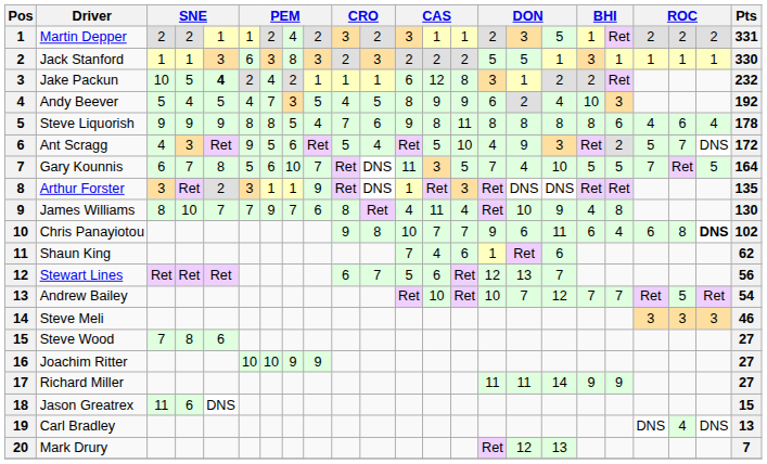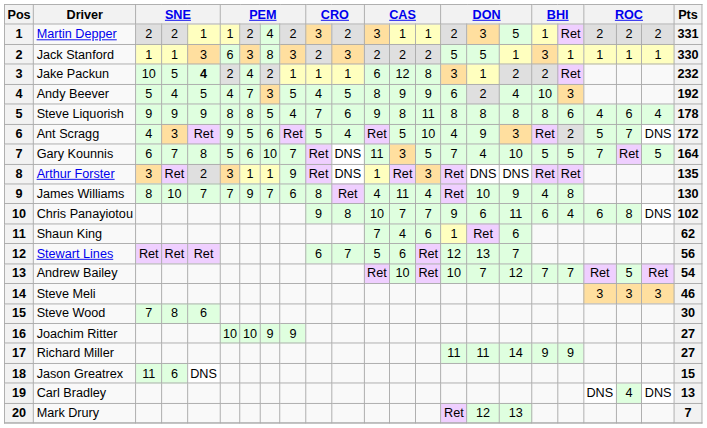Chris Panayiotou | column 22: bold -> normal
Steve Wood | Pts: 27 -> 30
